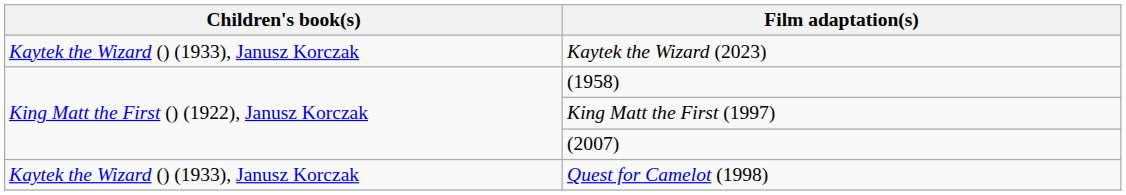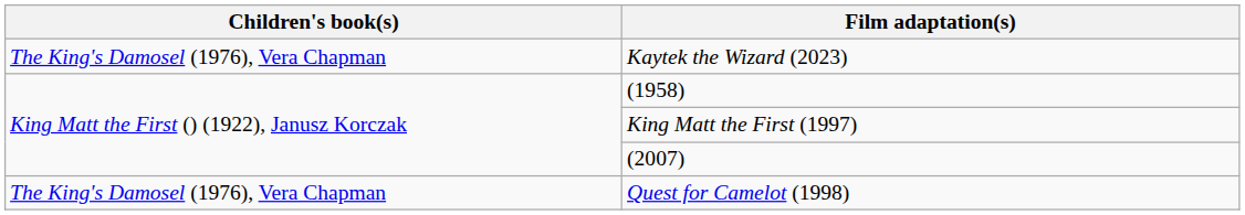Kaytek the Wizard (2023) | Children's book(s): Kaytek the Wizard () (1933), Janusz Korczak -> The King's Damosel (1976), Vera Chapman
Quest for Camelot (1998) | Children's book(s): Kaytek the Wizard () (1933), Janusz Korczak -> The King's Damosel (1976), Vera Chapman
